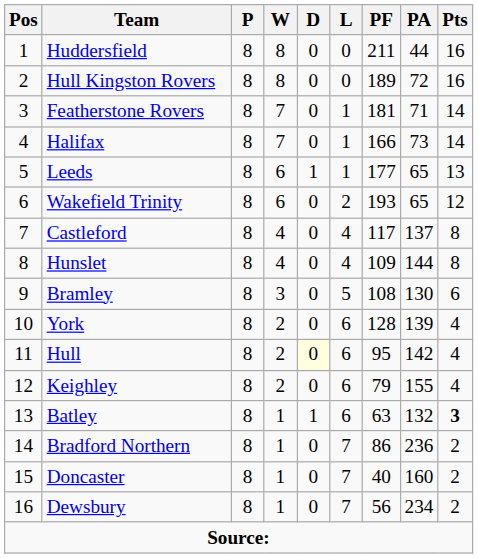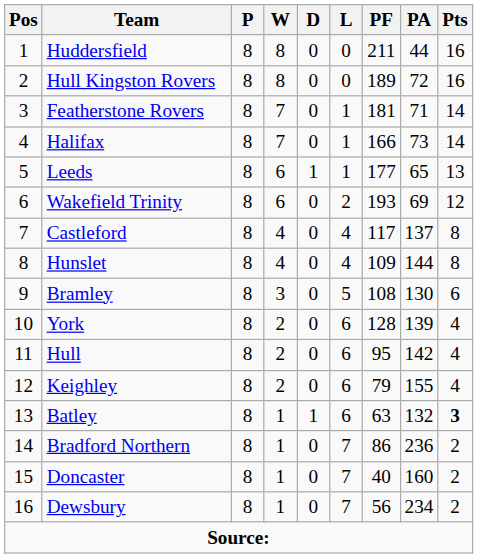Wakefield Trinity | PA: 65 -> 69
Hull | D: lightyellow background -> no background
